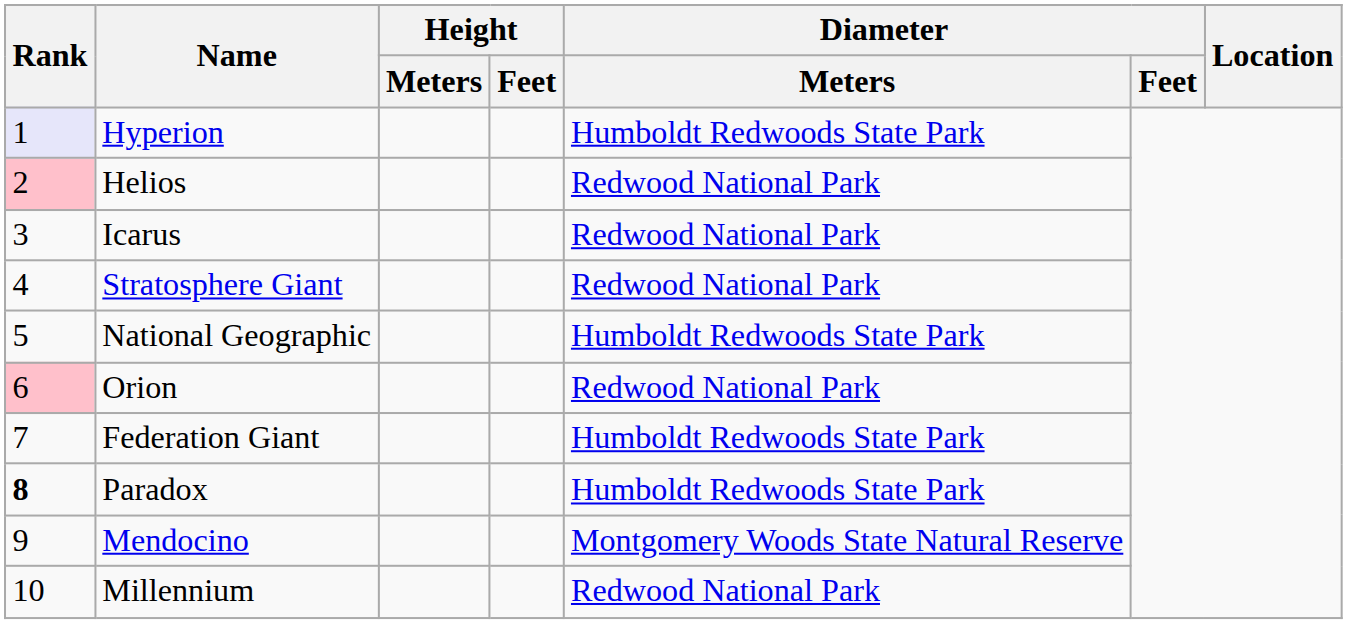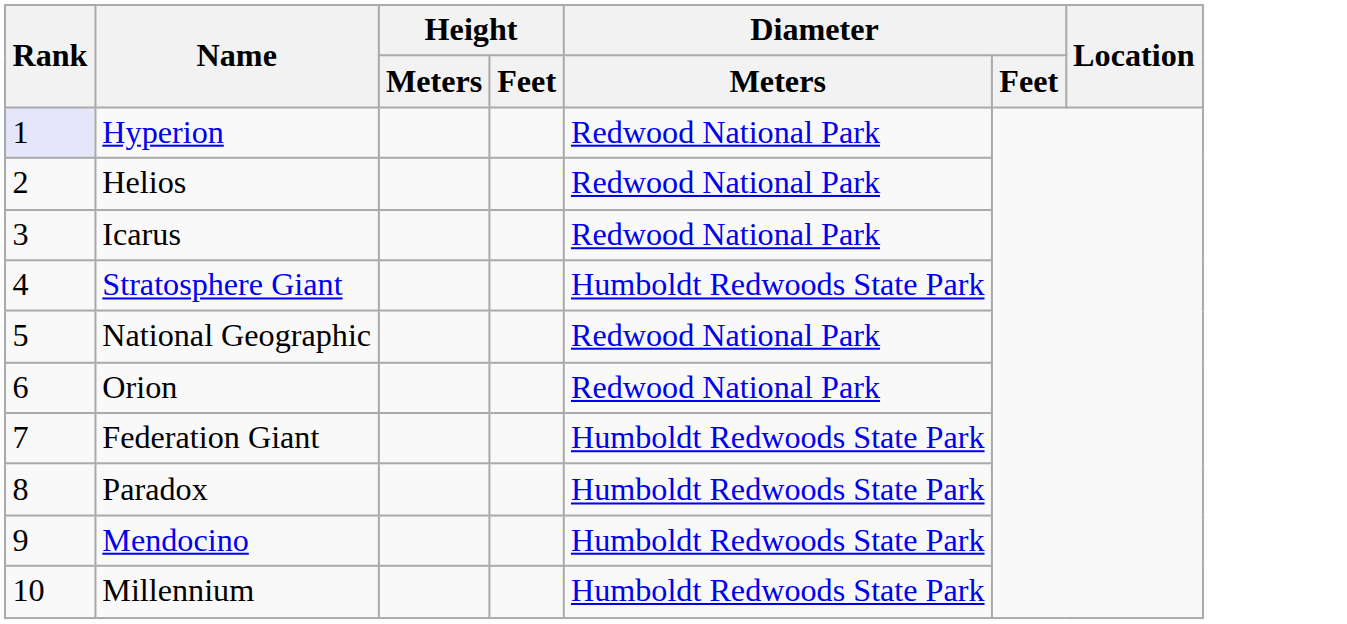Hyperion | Diameter / Meters: Humboldt Redwoods State Park -> Redwood National Park
Helios | Rank: pink background -> no background
Stratosphere Giant | Diameter / Meters: Redwood National Park -> Humboldt Redwoods State Park
National Geographic | Diameter / Meters: Humboldt Redwoods State Park -> Redwood National Park
Orion | Rank: pink background -> no background
Paradox | Rank: bold -> normal
Mendocino | Diameter / Meters: Montgomery Woods State Natural Reserve -> Humboldt Redwoods State Park
Millennium | Diameter / Meters: Redwood National Park -> Humboldt Redwoods State Park
